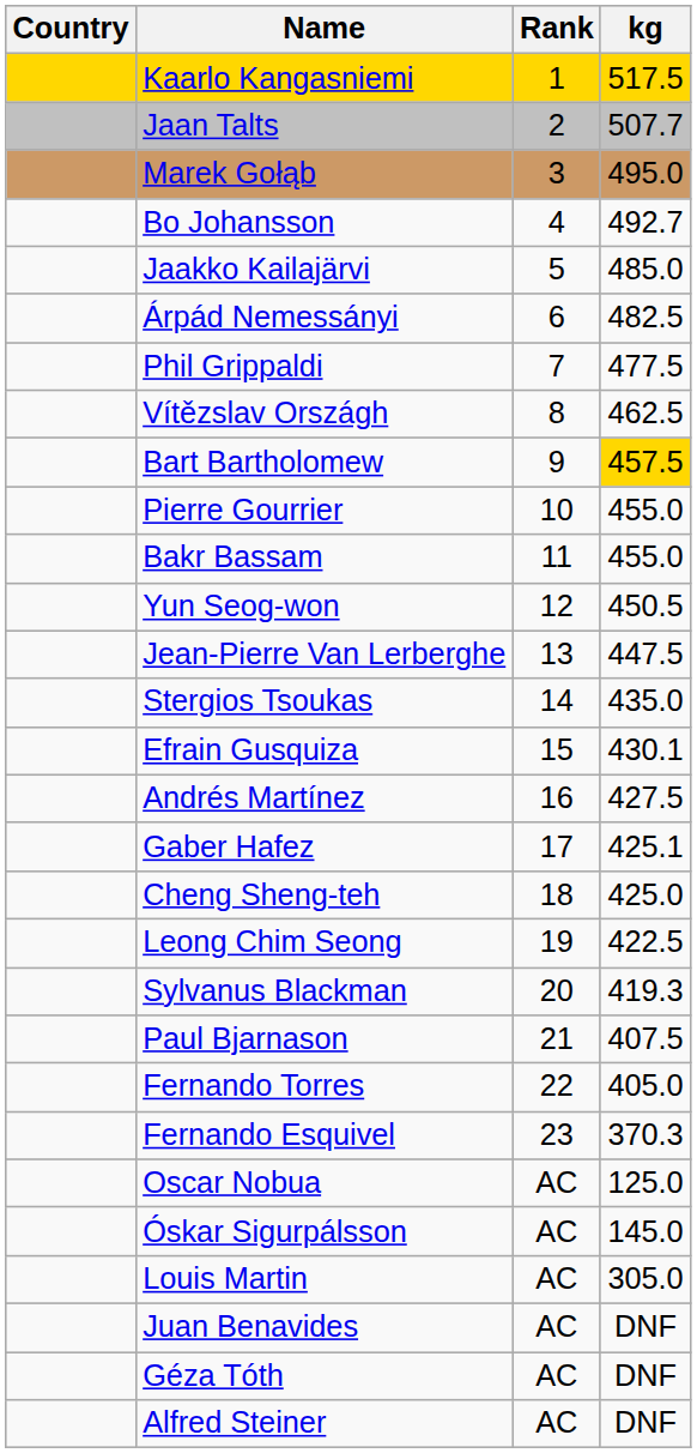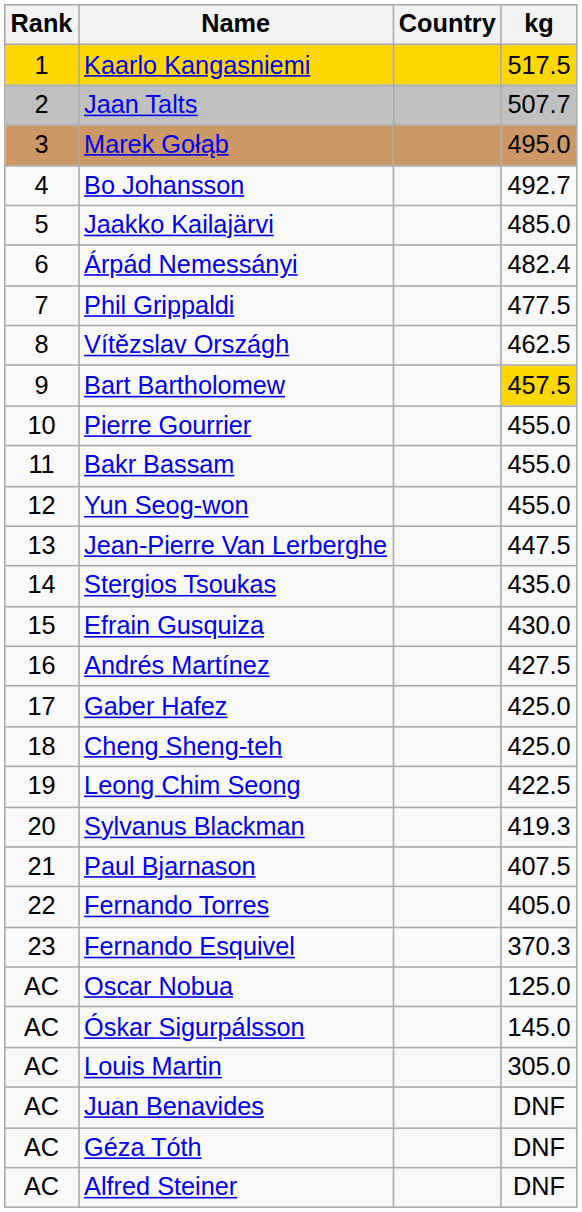columns swapped: Rank <-> Country
Árpád Nemessányi | kg: 482.5 -> 482.4
Yun Seog-won | kg: 450.5 -> 455.0
Efrain Gusquiza | kg: 430.1 -> 430.0
Gaber Hafez | kg: 425.1 -> 425.0
